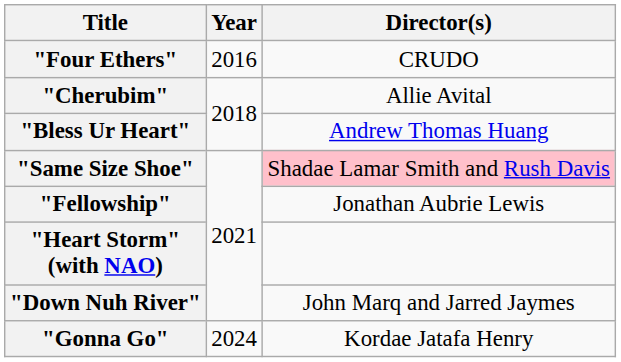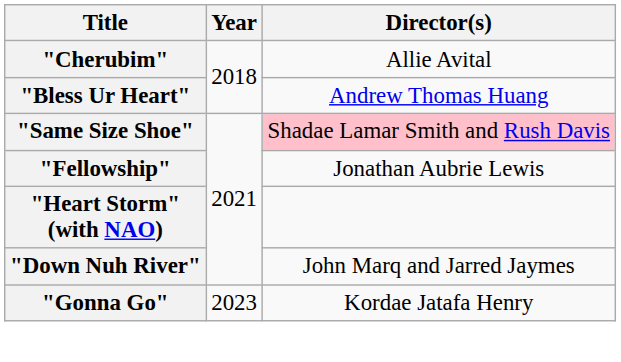- row: "Four Ethers" | 2016 | CRUDO
"Gonna Go" | Year: 2024 -> 2023
